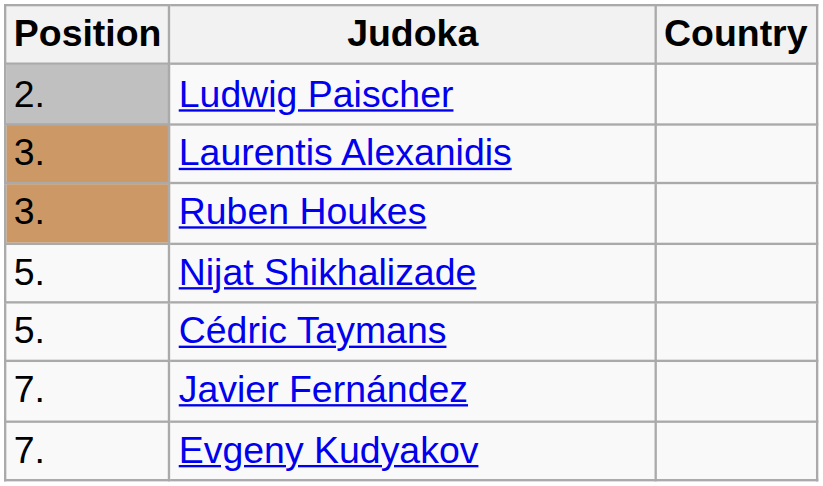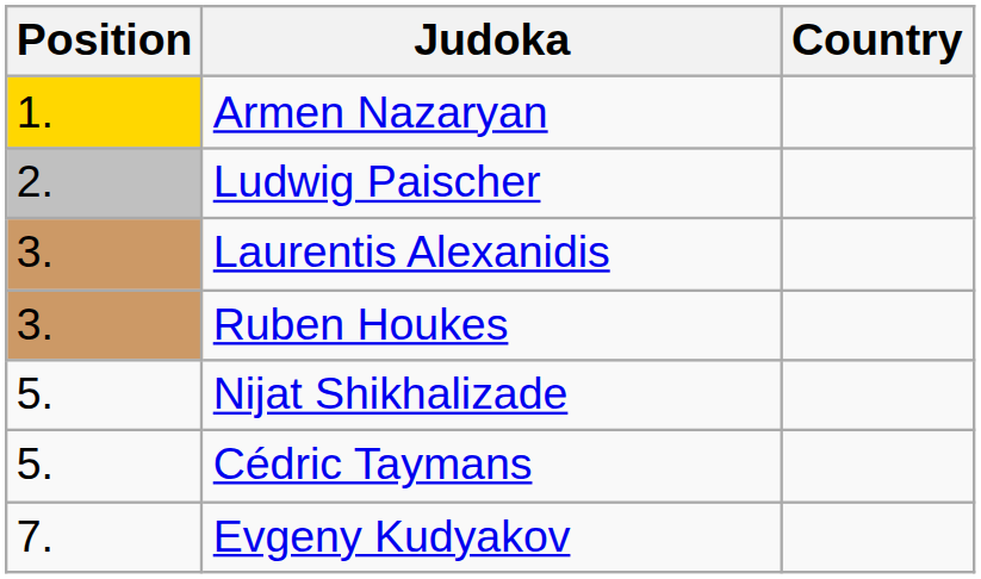+ row: 1. | Armen Nazaryan
- row: 7. | Javier Fernández
